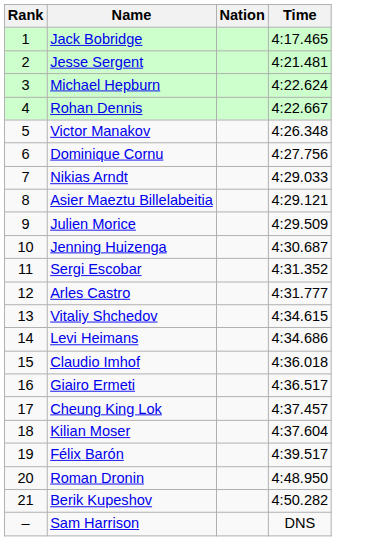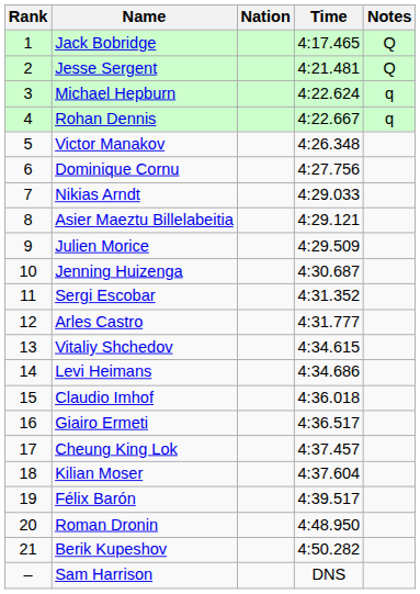+ column: Notes | Q | Q | q | q
